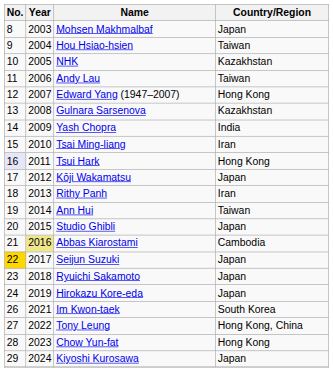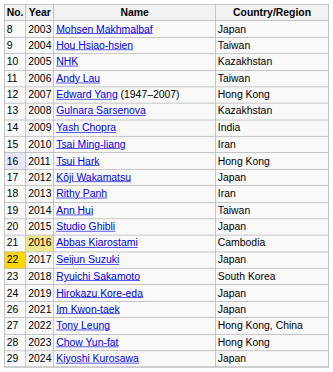Ryuichi Sakamoto | Country/Region: Japan -> South Korea
Im Kwon-taek | Country/Region: South Korea -> Japan
